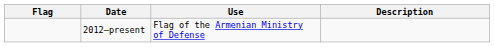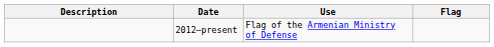columns swapped: Flag <-> Description
